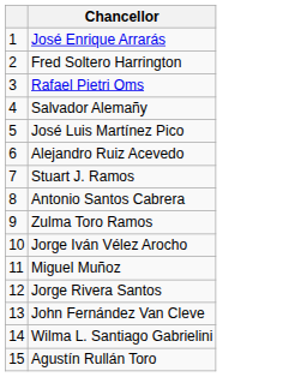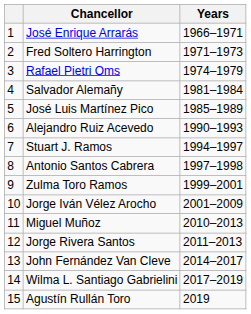+ column: Years | 1966–1971 | 1971–1973 | 1974–1979 | 1981–1984 | 1985–1989 | 1990–1993 | 1994–1997 | 1997–1998 | 1999–2001 | 2001–2009 | 2010–2013 | 2011–2013 | 2014–2017 | 2017–2019 | 2019
